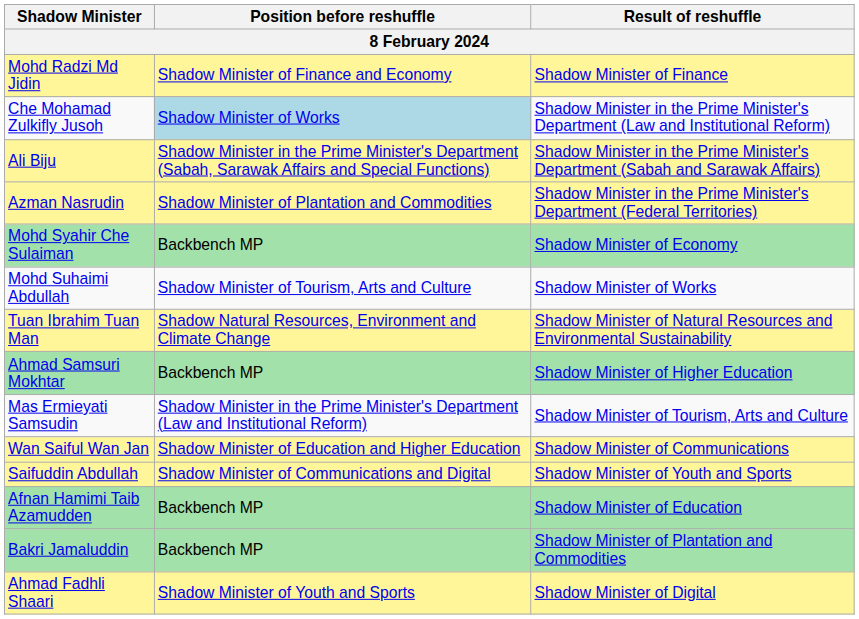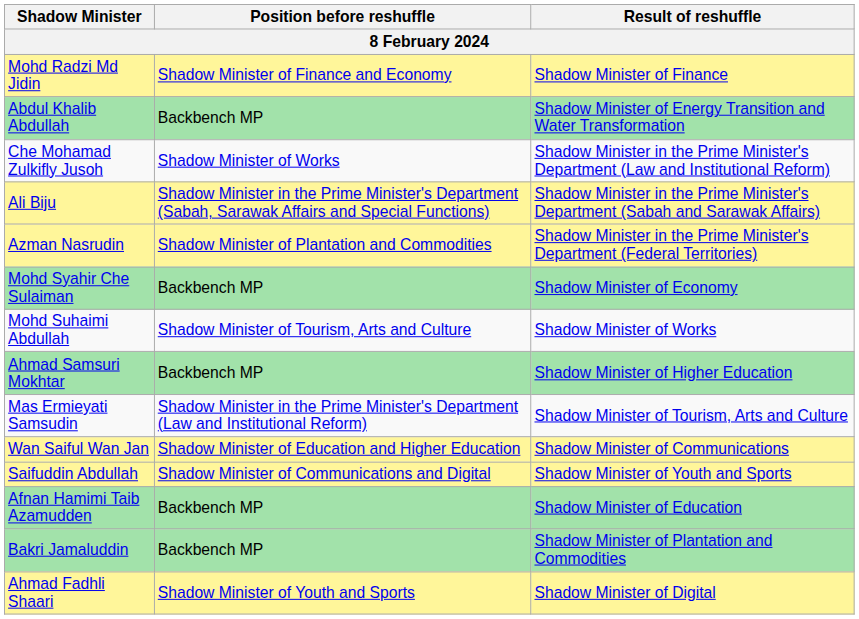+ row: Abdul Khalib Abdullah | Backbench MP | Shadow Minister of Energy Transition and Water Transformation
Che Mohamad Zulkifly Jusoh | Position before reshuffle: lightblue background -> no background
- row: Tuan Ibrahim Tuan Man | Shadow Natural Resources, Environment and Climate Change | Shadow Minister of Natural Resources and Environmental Sustainability
